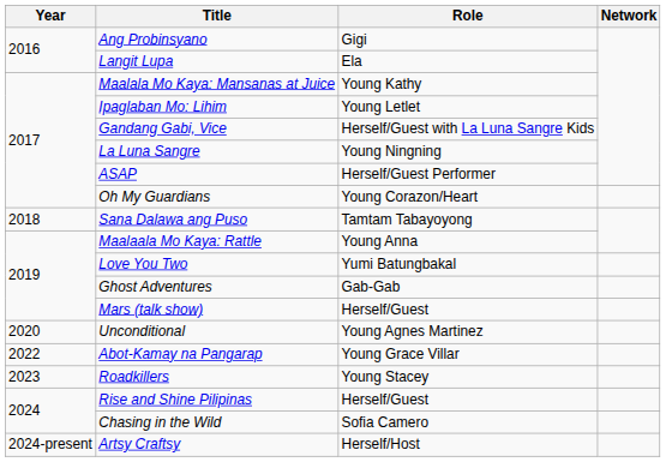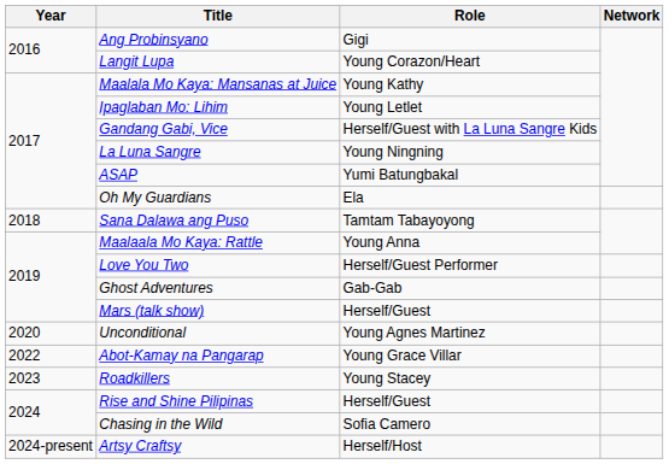Langit Lupa | Role: Ela -> Young Corazon/Heart
ASAP | Role: Herself/Guest Performer -> Yumi Batungbakal
Oh My Guardians | Role: Young Corazon/Heart -> Ela
Love You Two | Role: Yumi Batungbakal -> Herself/Guest Performer
